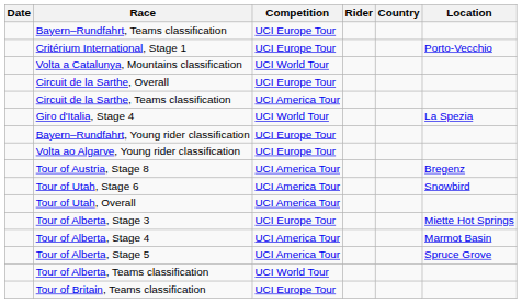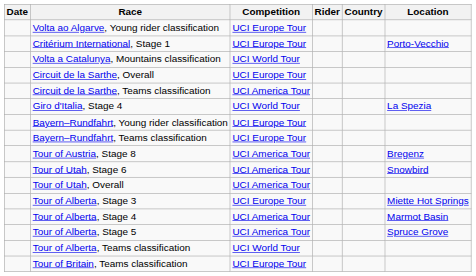rows swapped: Volta ao Algarve, Young rider classification <-> Bayern–Rundfahrt, Teams classification
